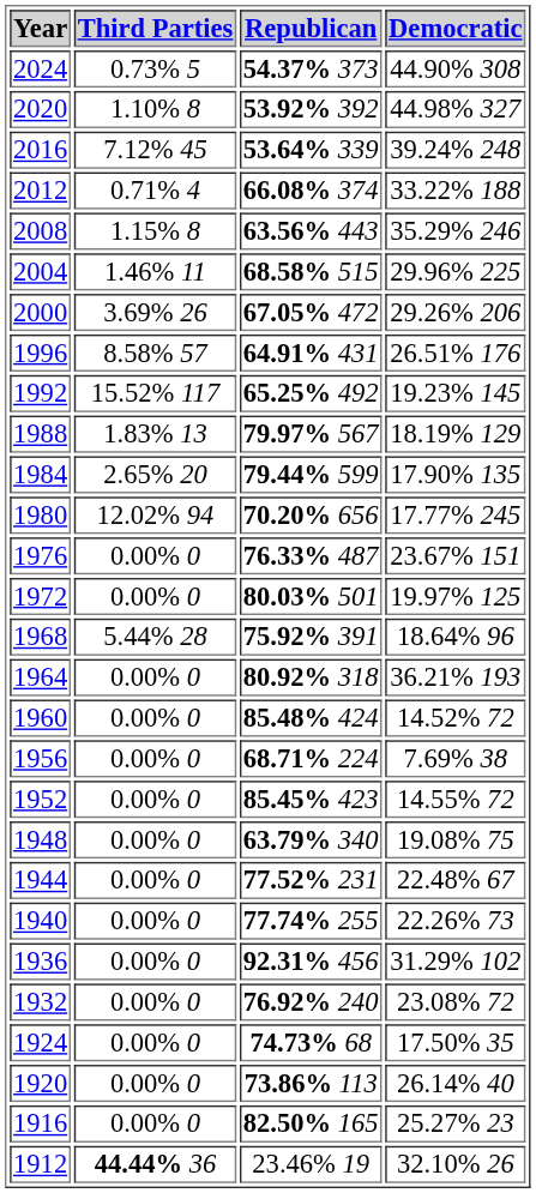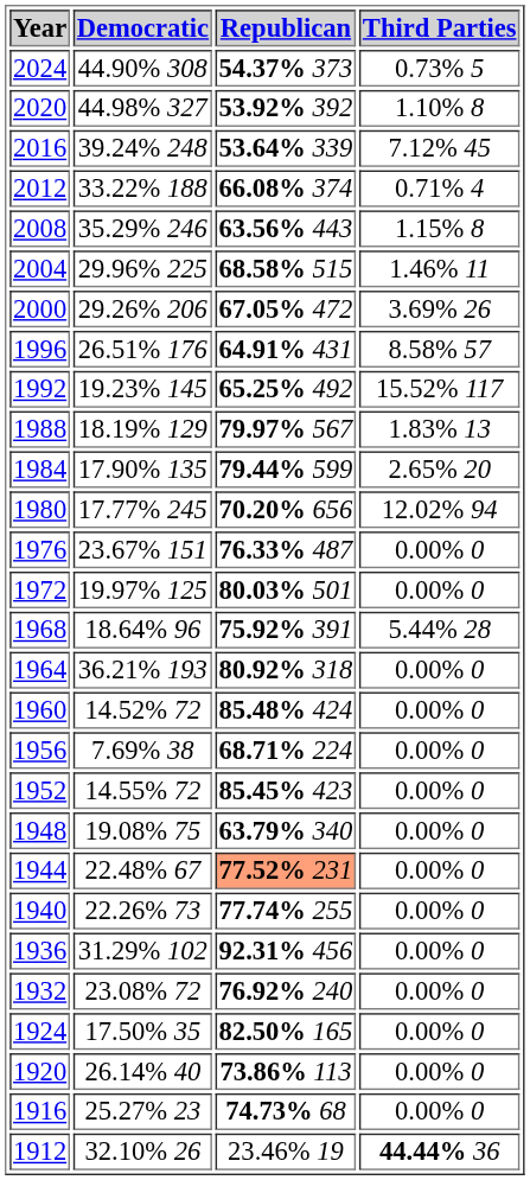columns swapped: Democratic <-> Third Parties
1944 | Republican: no background -> lightsalmon background
1924 | Republican: 74.73% 68 -> 82.50% 165
1916 | Republican: 82.50% 165 -> 74.73% 68
